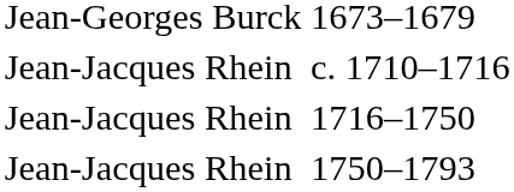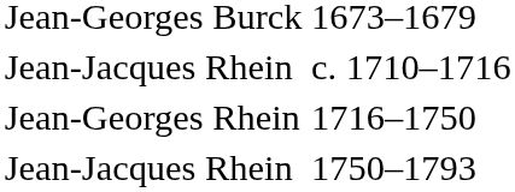1716–1750 | column 1: Jean-Jacques Rhein -> Jean-Georges Rhein
